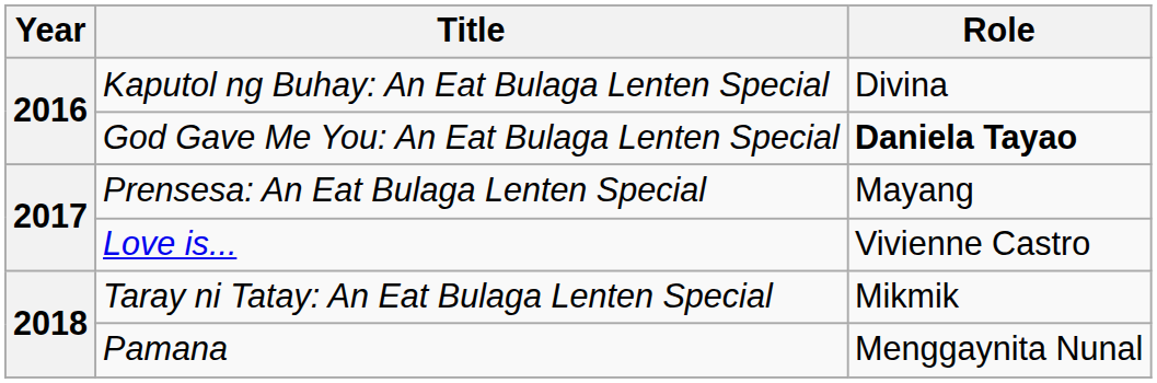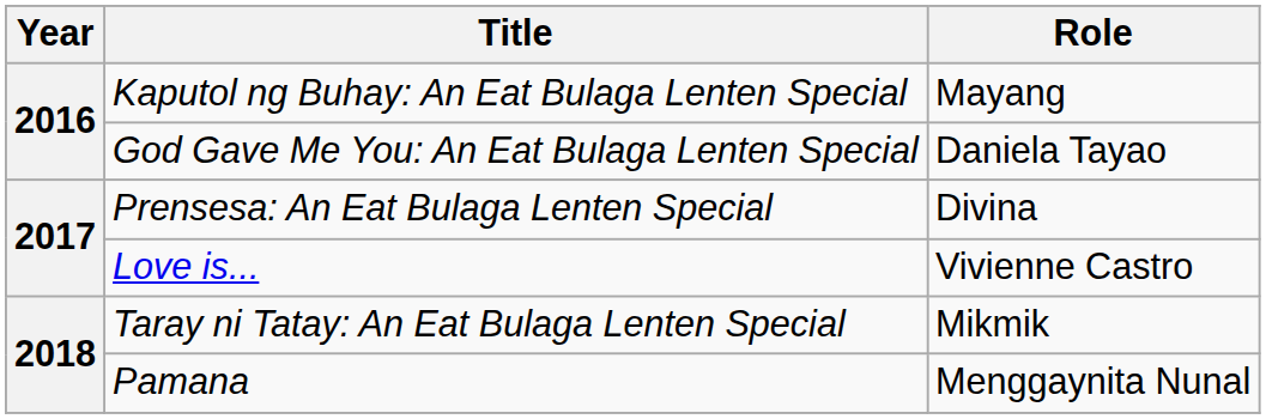Kaputol ng Buhay: An Eat Bulaga Lenten Special | Role: Divina -> Mayang
God Gave Me You: An Eat Bulaga Lenten Special | Role: bold -> normal
Prensesa: An Eat Bulaga Lenten Special | Role: Mayang -> Divina
